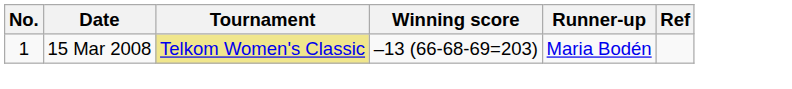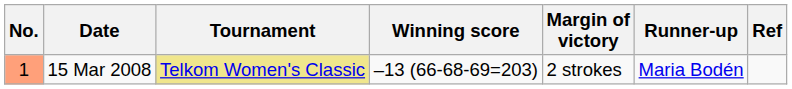+ column: Margin of victory | 2 strokes
15 Mar 2008 | No.: no background -> lightsalmon background
